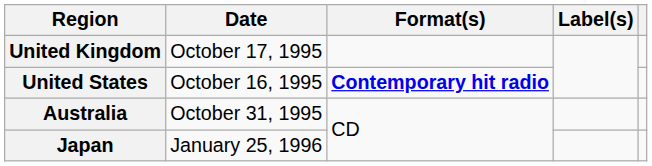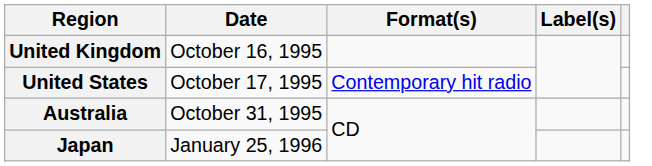United Kingdom | Date: October 17, 1995 -> October 16, 1995
United States | Date: October 16, 1995 -> October 17, 1995
United States | Format(s): bold -> normal
